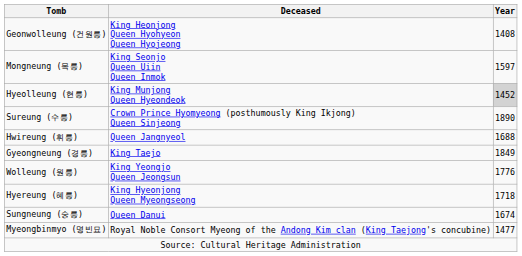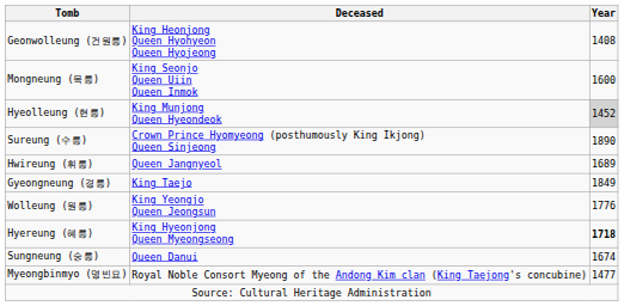Mongneung (목릉) | Year: 1597 -> 1600
Hwireung (휘릉) | Year: 1688 -> 1689
Hyereung (혜릉) | Year: normal -> bold
